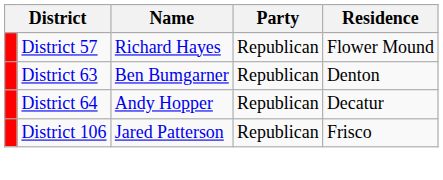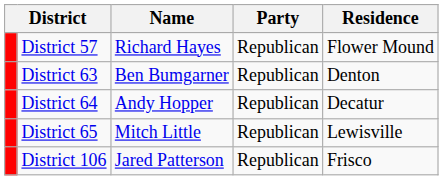+ row: District 65 | Mitch Little | Republican | Lewisville
